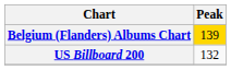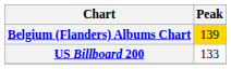US Billboard 200 | Peak: 132 -> 133
